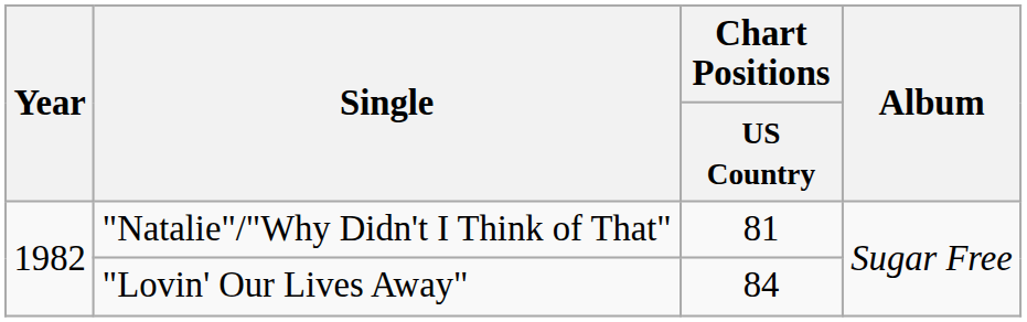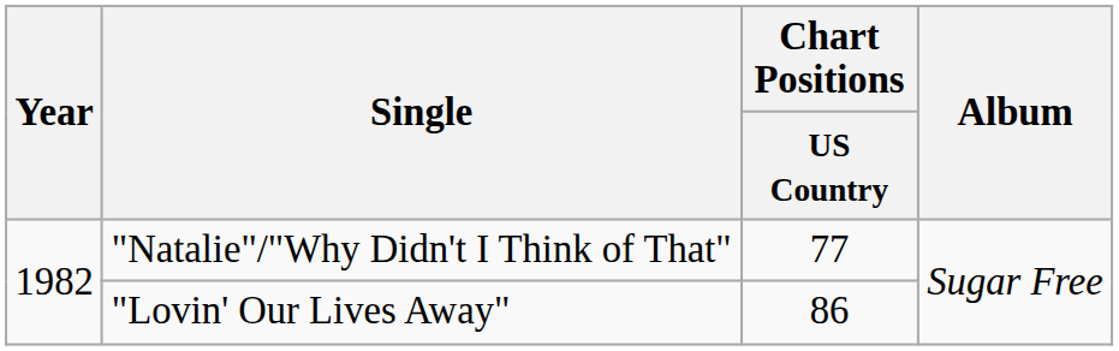"Natalie"/"Why Didn't I Think of That" | Chart Positions / US Country: 81 -> 77
"Lovin' Our Lives Away" | Chart Positions / US Country: 84 -> 86
